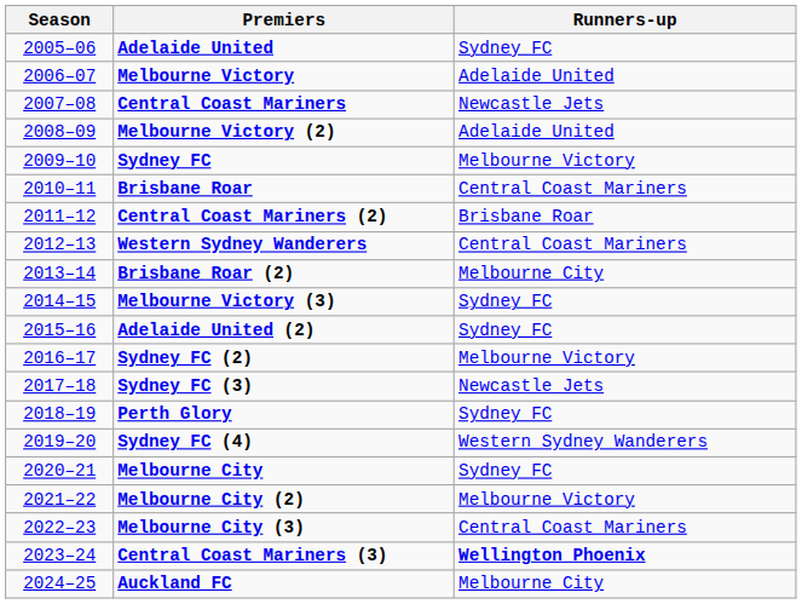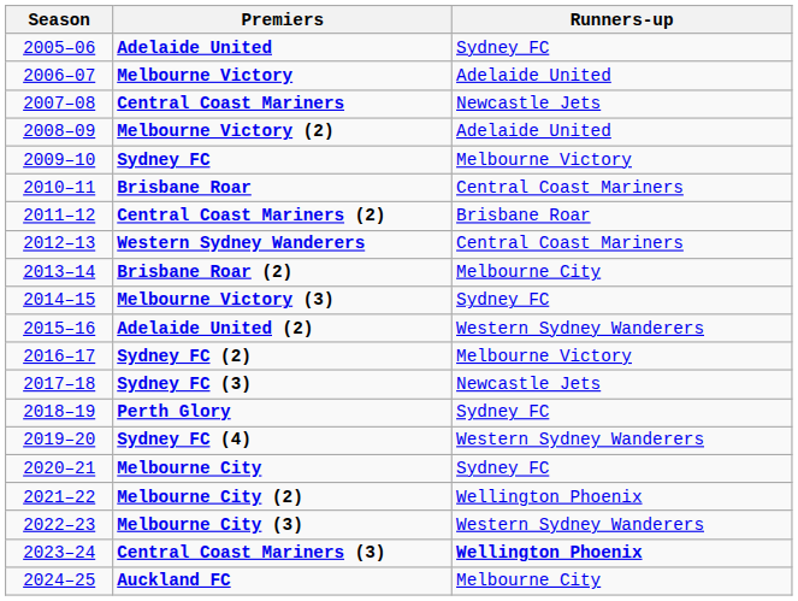Adelaide United (2) | Runners-up: Sydney FC -> Western Sydney Wanderers
Melbourne City (2) | Runners-up: Melbourne Victory -> Wellington Phoenix
Melbourne City (3) | Runners-up: Central Coast Mariners -> Western Sydney Wanderers
